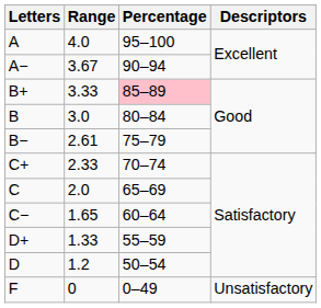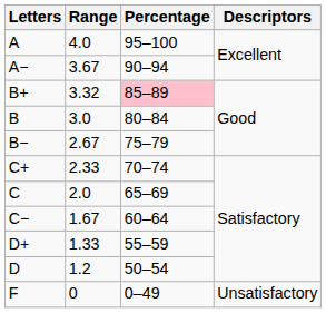B+ | Range: 3.33 -> 3.32
B− | Range: 2.61 -> 2.67
C− | Range: 1.65 -> 1.67
